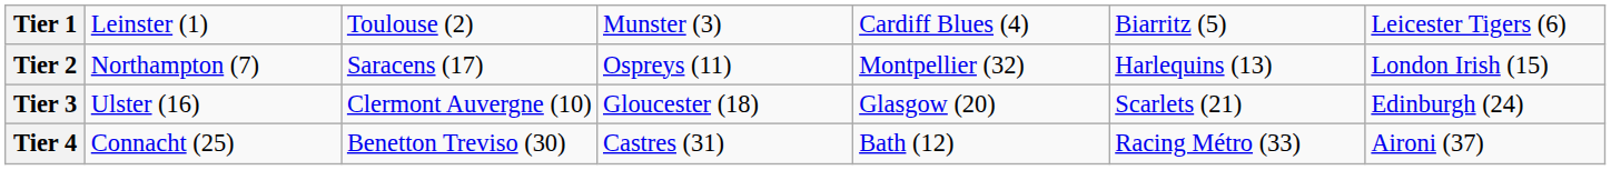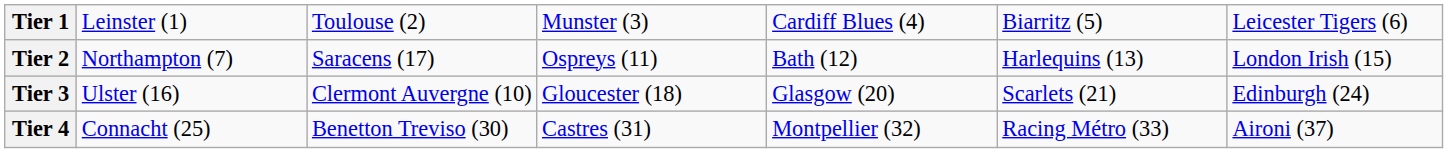Tier 2 | column 5: Montpellier (32) -> Bath (12)
Tier 4 | column 5: Bath (12) -> Montpellier (32)
